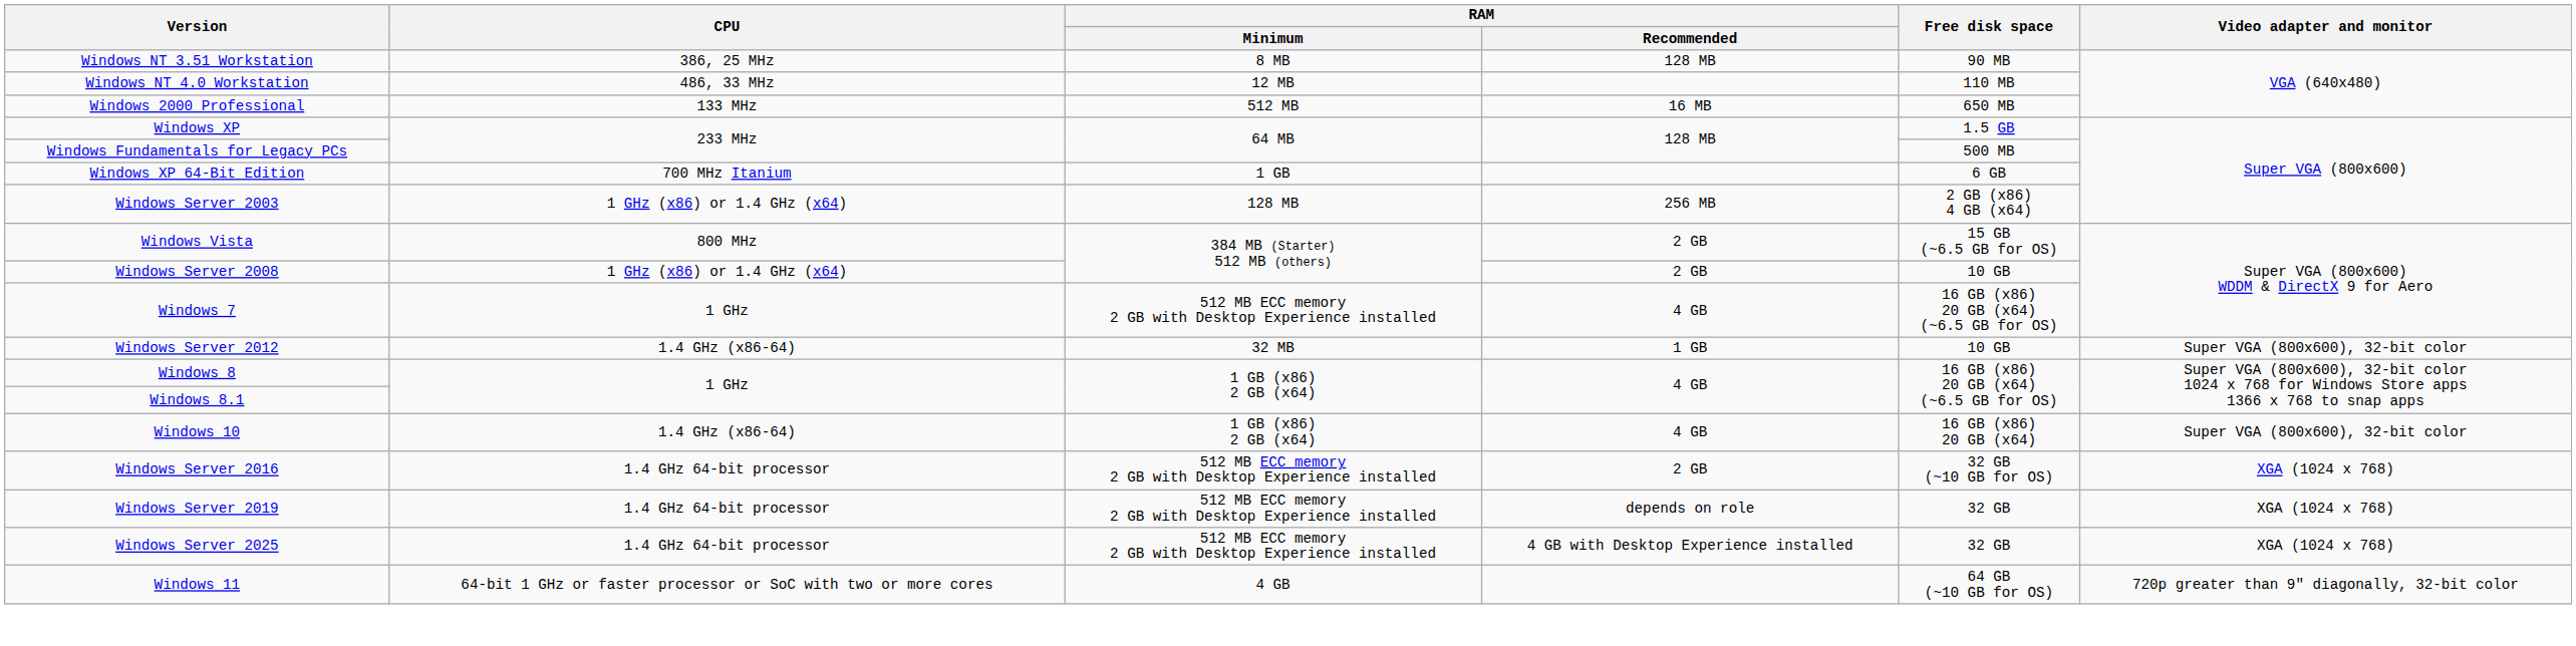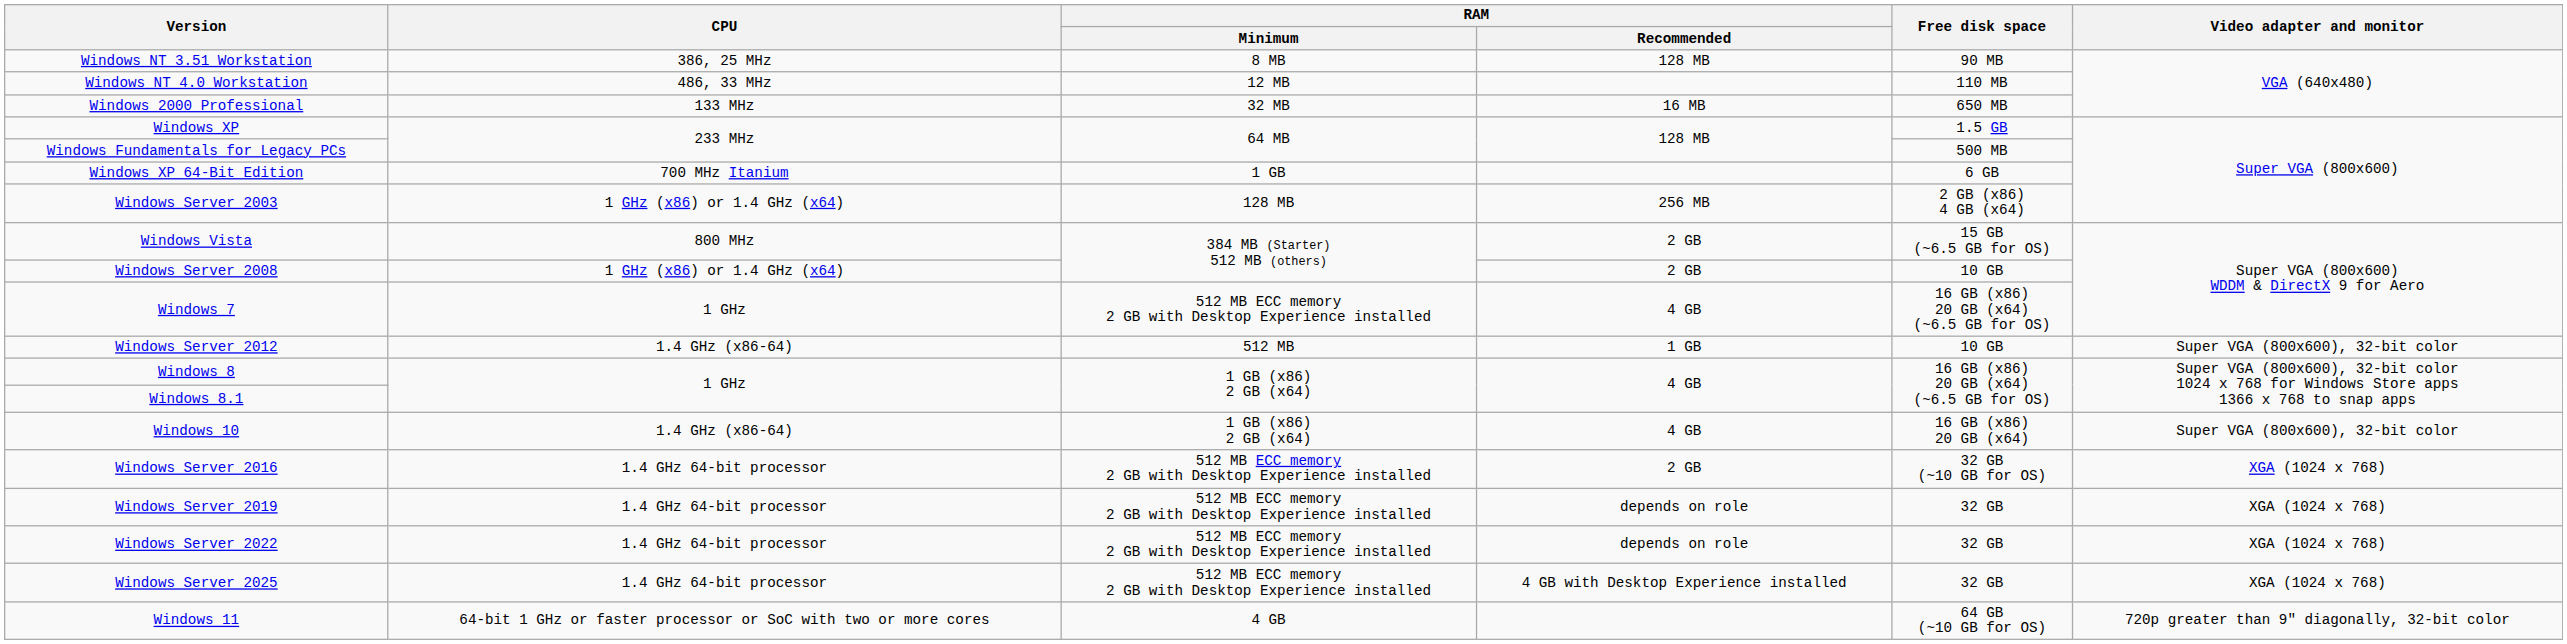Windows 2000 Professional | RAM / Minimum: 512 MB -> 32 MB
Windows Server 2012 | RAM / Minimum: 32 MB -> 512 MB
+ row: Windows Server 2022 | 1.4 GHz 64-bit processor | 512 MB ECC memory 2 GB with Desktop Experience installed | depends on role | 32 GB | XGA (1024 x 768)
